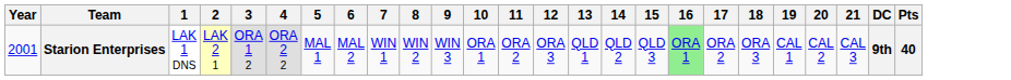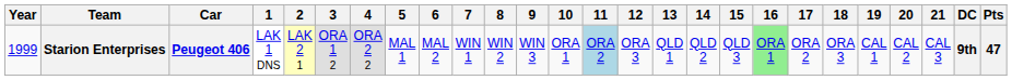+ column: Car | Peugeot 406
Starion Enterprises | Year: 2001 -> 1999
Starion Enterprises | 11: no background -> lightblue background
Starion Enterprises | Pts: 40 -> 47
